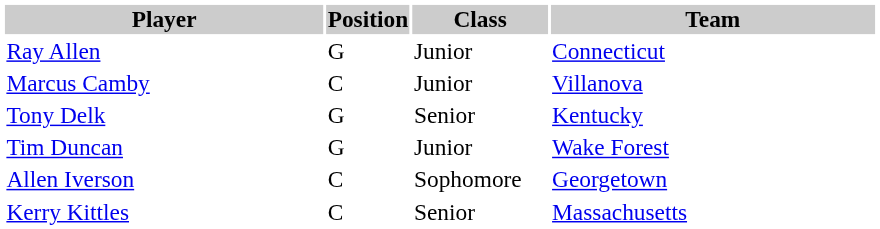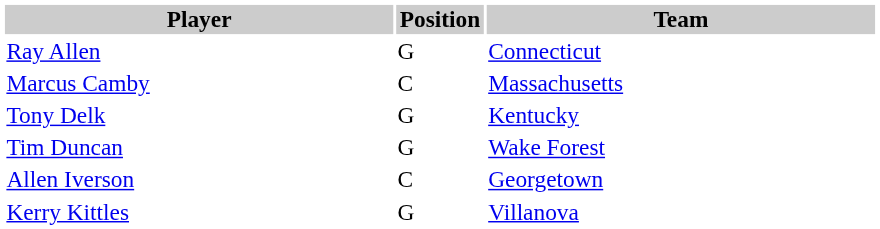- column: Class | Junior | Junior | Senior | Junior | Sophomore | Senior
Marcus Camby | Team: Villanova -> Massachusetts
Kerry Kittles | Position: C -> G
Kerry Kittles | Team: Massachusetts -> Villanova
